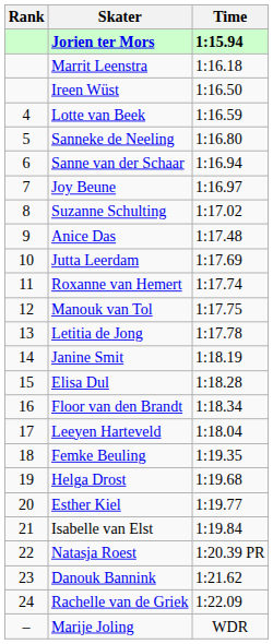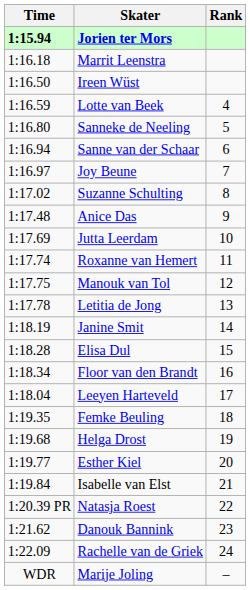columns swapped: Rank <-> Time
